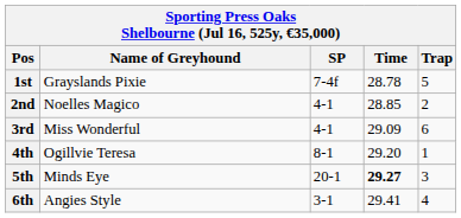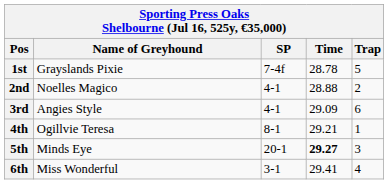2nd | Time: 28.85 -> 28.88
3rd | Name of Greyhound: Miss Wonderful -> Angies Style
4th | Time: 29.20 -> 29.21
6th | Name of Greyhound: Angies Style -> Miss Wonderful
